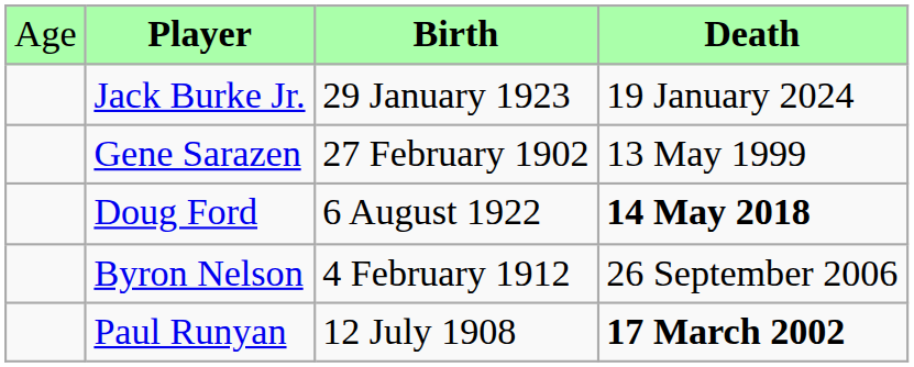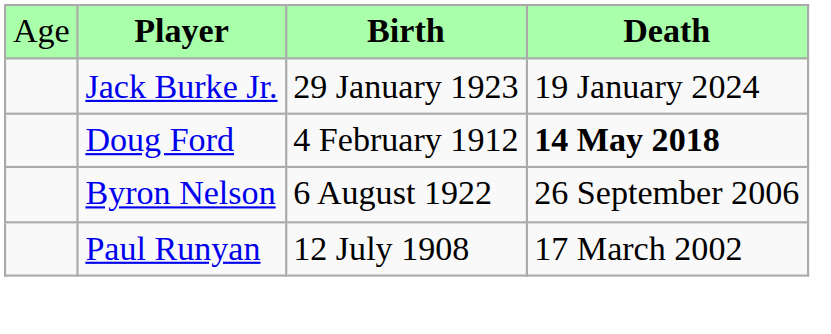- row: Gene Sarazen | 27 February 1902 | 13 May 1999
Doug Ford | column 3: 6 August 1922 -> 4 February 1912
Byron Nelson | column 3: 4 February 1912 -> 6 August 1922
Paul Runyan | column 4: bold -> normal
